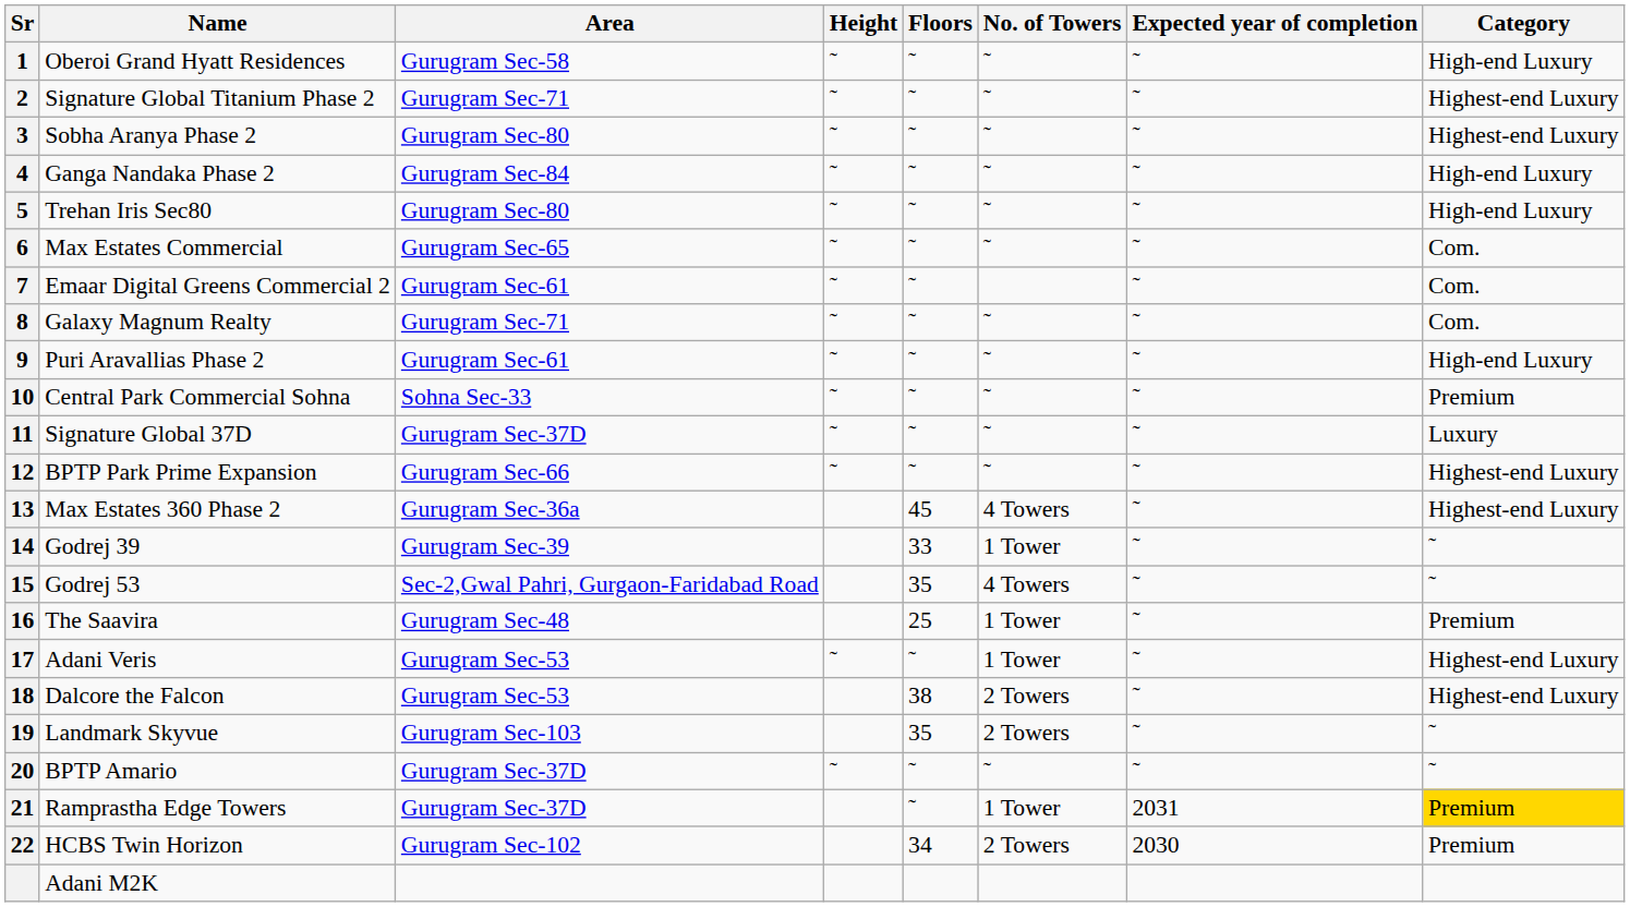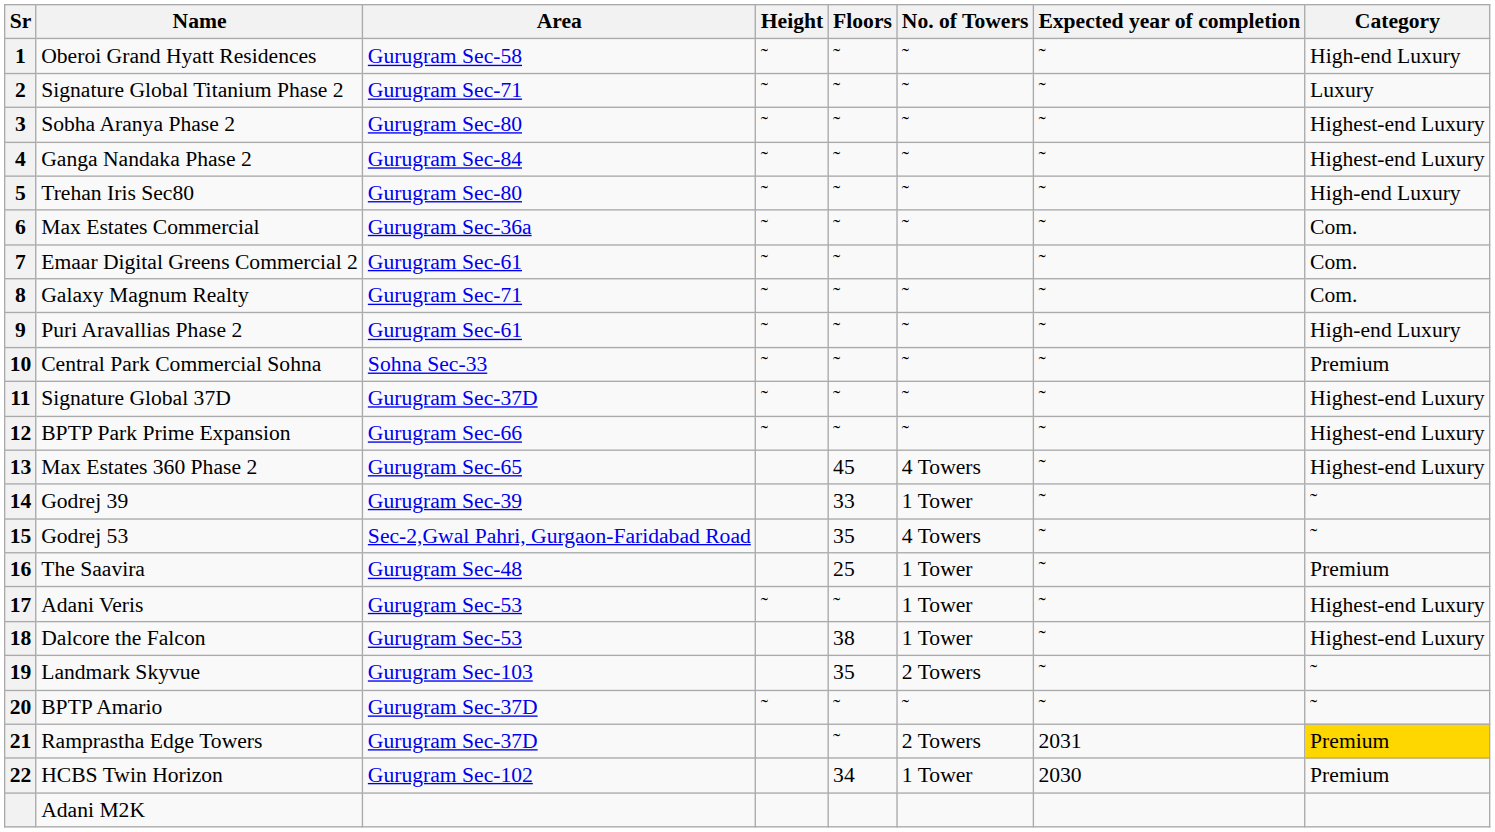Signature Global Titanium Phase 2 | Category: Highest-end Luxury -> Luxury
Ganga Nandaka Phase 2 | Category: High-end Luxury -> Highest-end Luxury
Max Estates Commercial | Area: Gurugram Sec-65 -> Gurugram Sec-36a
Signature Global 37D | Category: Luxury -> Highest-end Luxury
Max Estates 360 Phase 2 | Area: Gurugram Sec-36a -> Gurugram Sec-65
Dalcore the Falcon | No. of Towers: 2 Towers -> 1 Tower
Ramprastha Edge Towers | No. of Towers: 1 Tower -> 2 Towers
HCBS Twin Horizon | No. of Towers: 2 Towers -> 1 Tower
